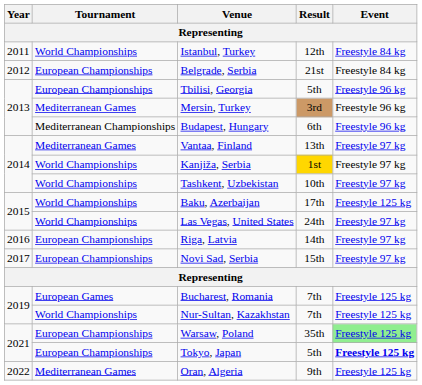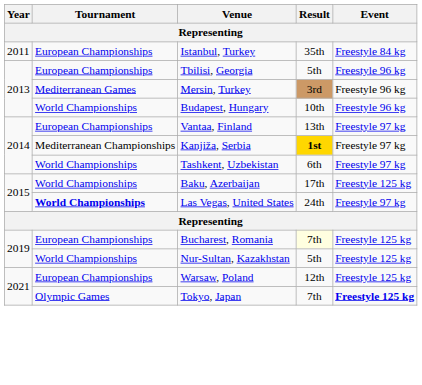Istanbul, Turkey | Tournament: World Championships -> European Championships
Istanbul, Turkey | Result: 12th -> 35th
- row: 2012 | European Championships | Belgrade, Serbia | 21st | Freestyle 84 kg
Budapest, Hungary | Tournament: Mediterranean Championships -> World Championships
Budapest, Hungary | Result: 6th -> 10th
Vantaa, Finland | Tournament: Mediterranean Games -> European Championships
Kanjiža, Serbia | Tournament: World Championships -> Mediterranean Championships
Kanjiža, Serbia | Result: normal -> bold
Tashkent, Uzbekistan | Result: 10th -> 6th
Las Vegas, United States | Tournament: normal -> bold
- row: 2016 | European Championships | Riga, Latvia | 14th | Freestyle 97 kg
- row: 2017 | European Championships | Novi Sad, Serbia | 15th | Freestyle 97 kg
Bucharest, Romania | Tournament: European Games -> European Championships
Bucharest, Romania | Result: no background -> lightyellow background
Nur-Sultan, Kazakhstan | Result: 7th -> 5th
Warsaw, Poland | Result: 35th -> 12th
Warsaw, Poland | Event: lightgreen background -> no background
Tokyo, Japan | Tournament: European Championships -> Olympic Games
Tokyo, Japan | Result: 5th -> 7th
- row: 2022 | Mediterranean Games | Oran, Algeria | 9th | Freestyle 125 kg
